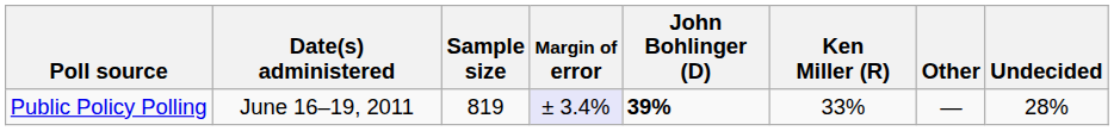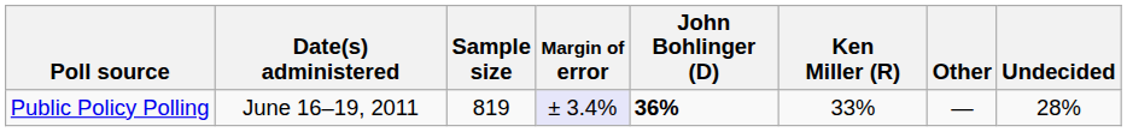Public Policy Polling | John Bohlinger (D): 39% -> 36%
